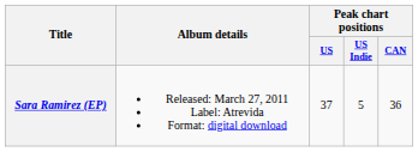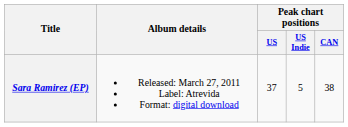Sara Ramirez (EP) | Peak chart positions / CAN: 36 -> 38
